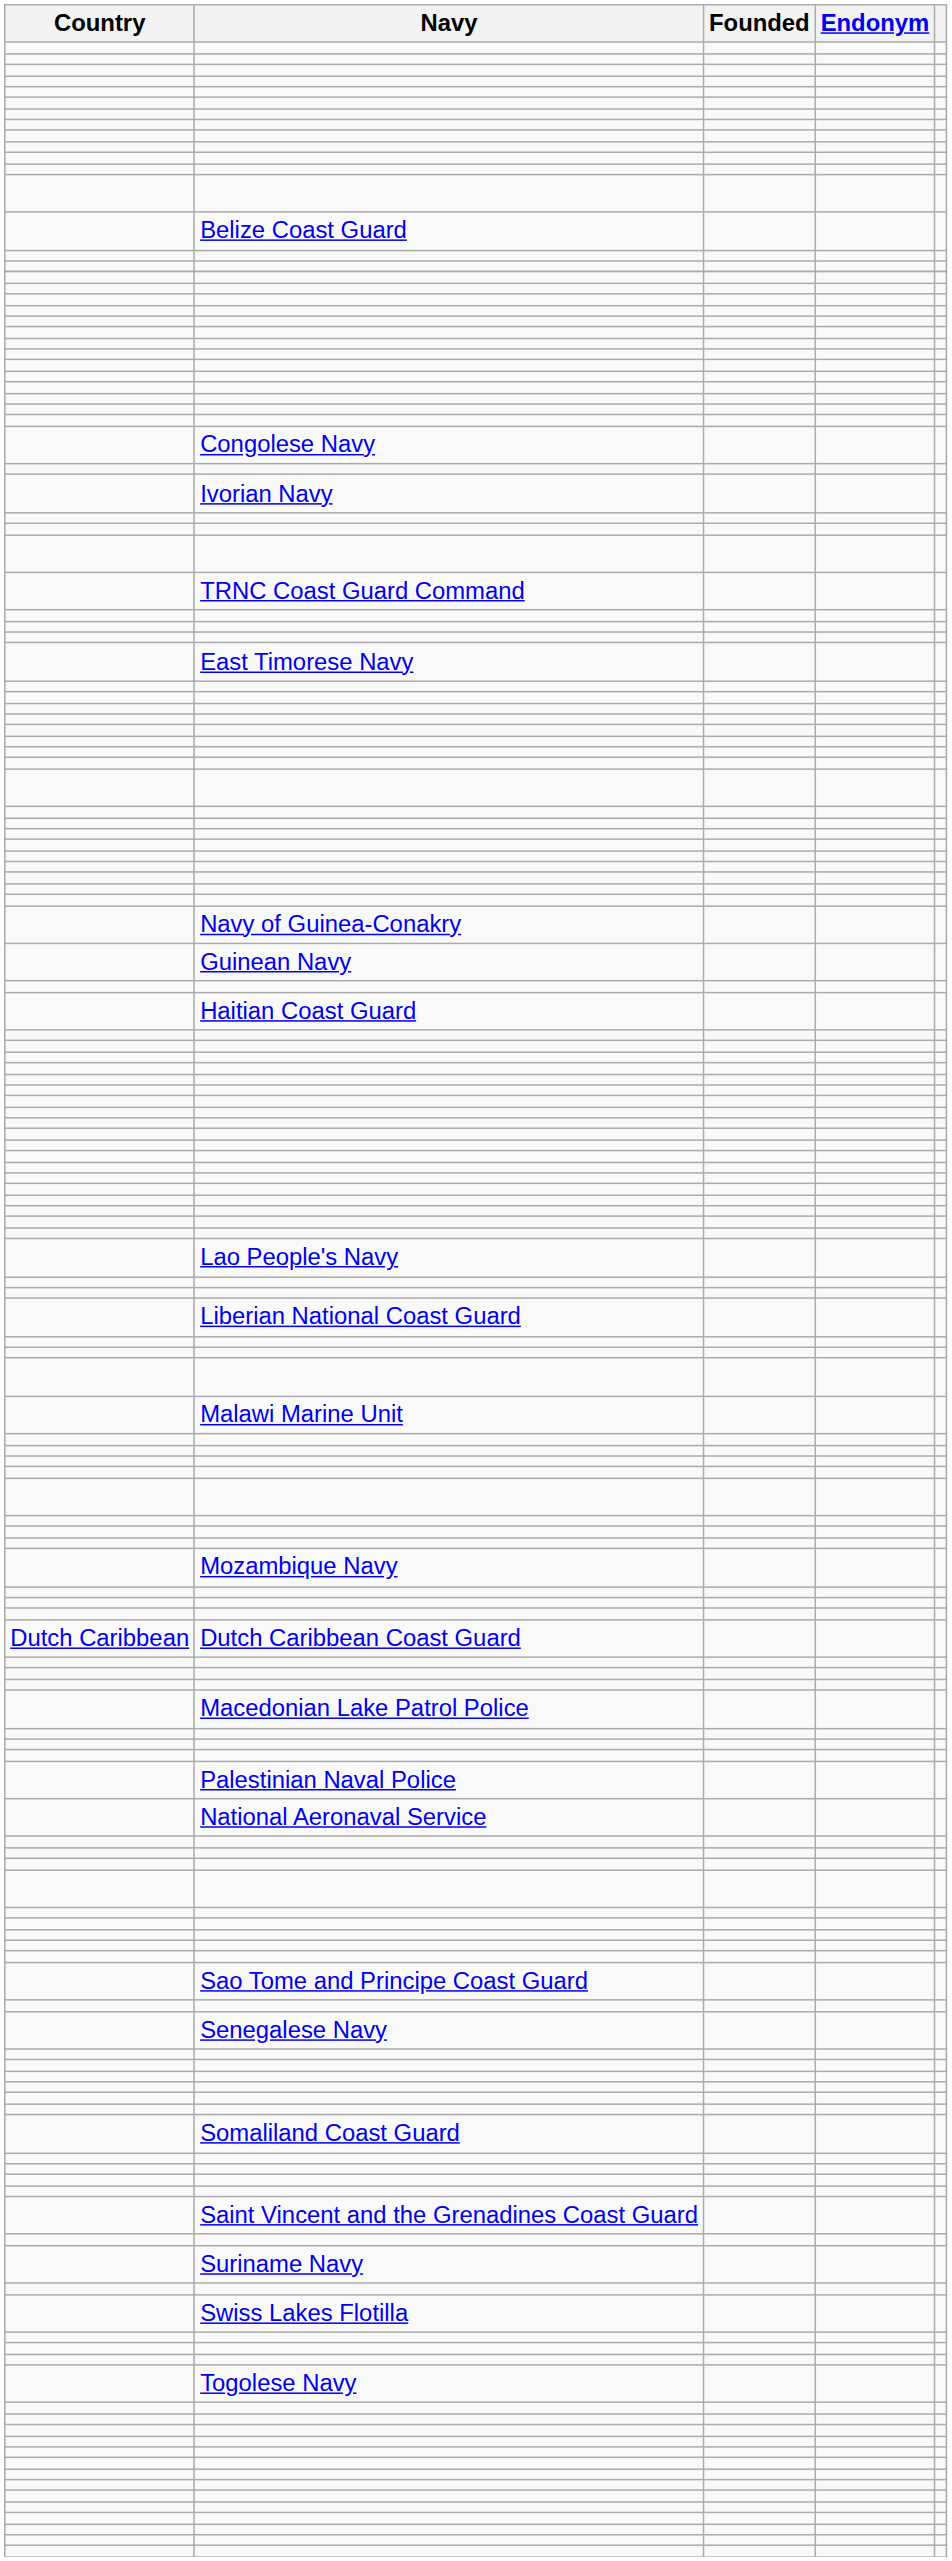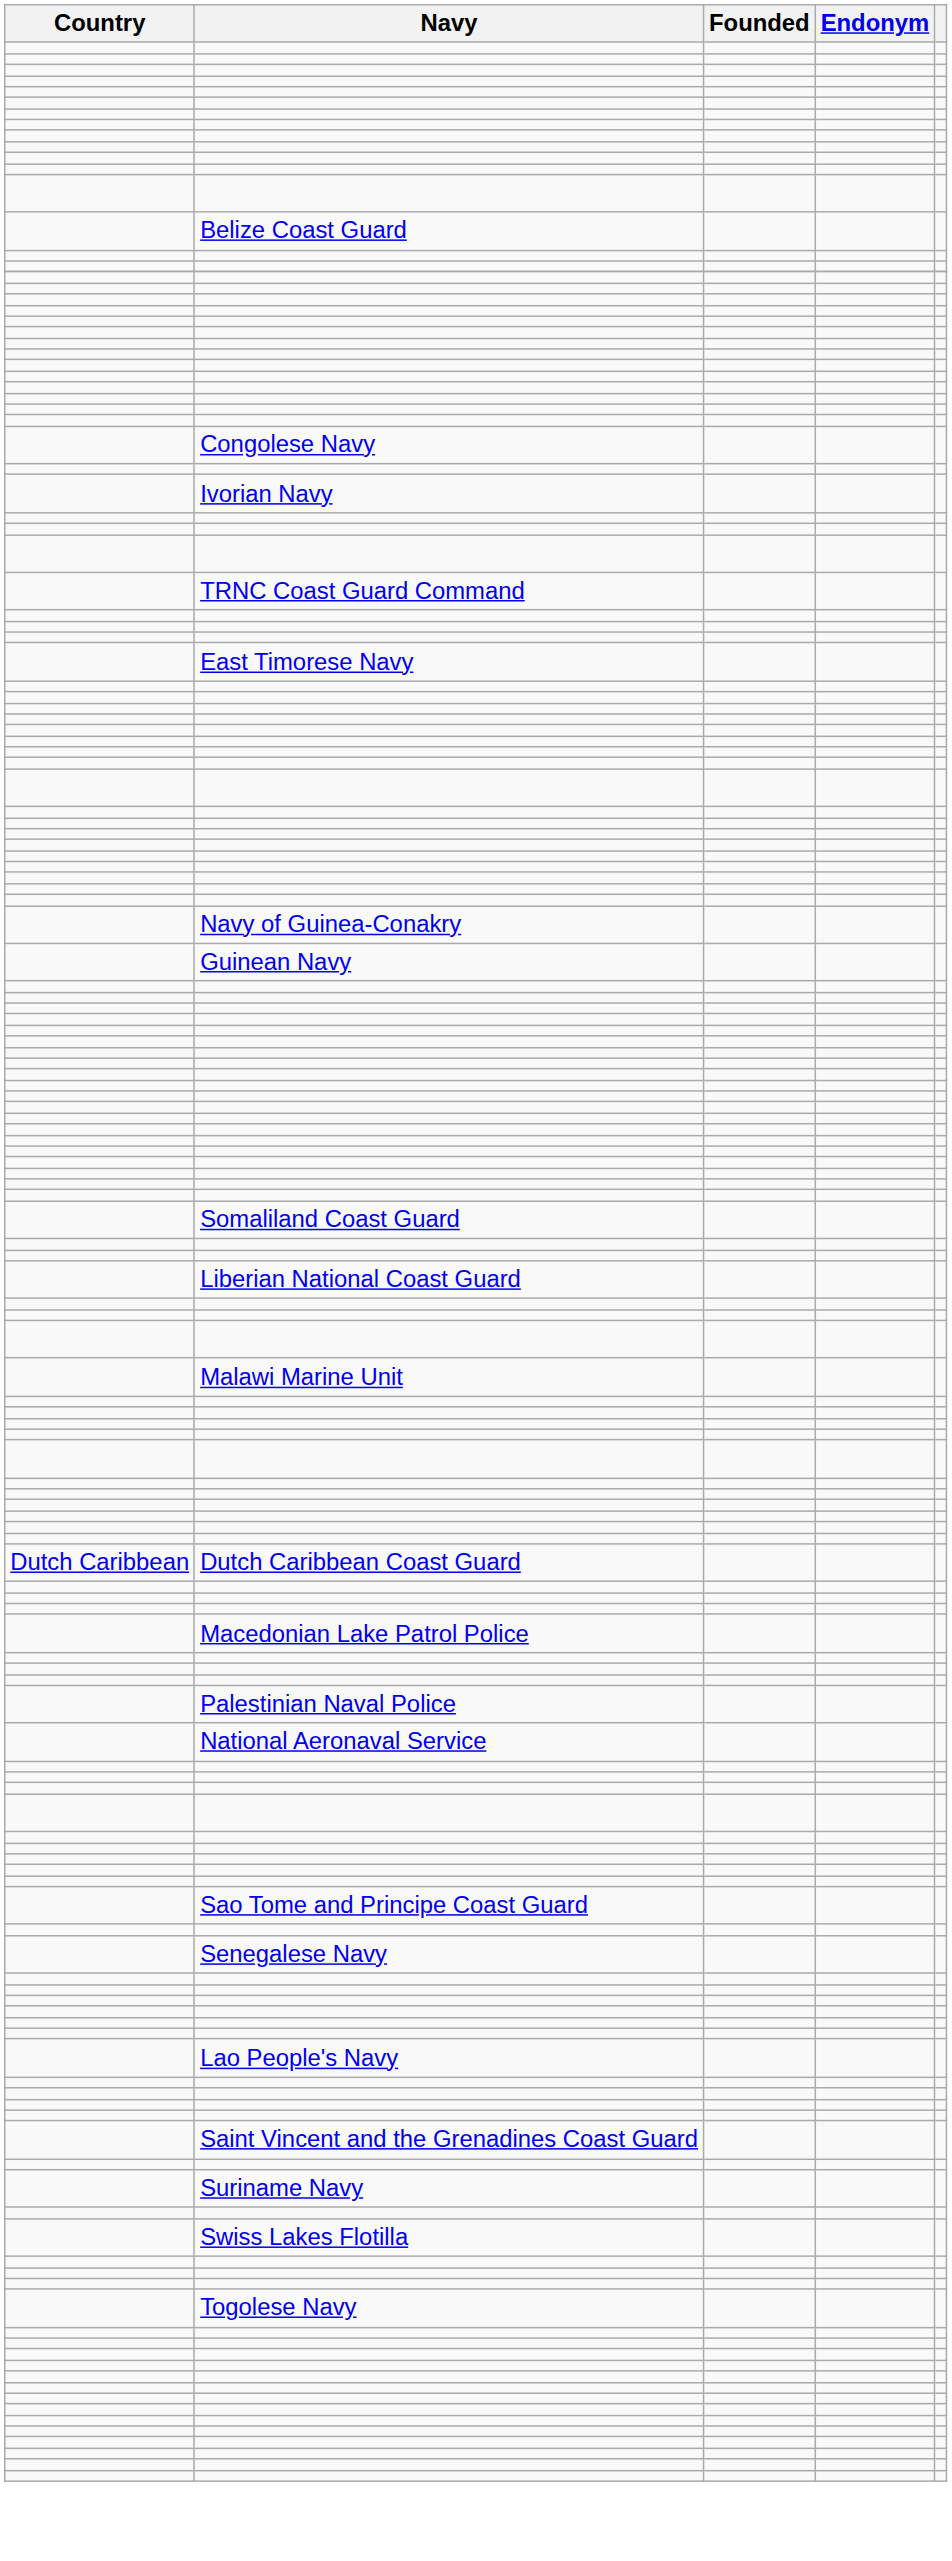- row: Haitian Coast Guard
rows swapped: Lao People's Navy <-> Somaliland Coast Guard
- row: Mozambique Navy
